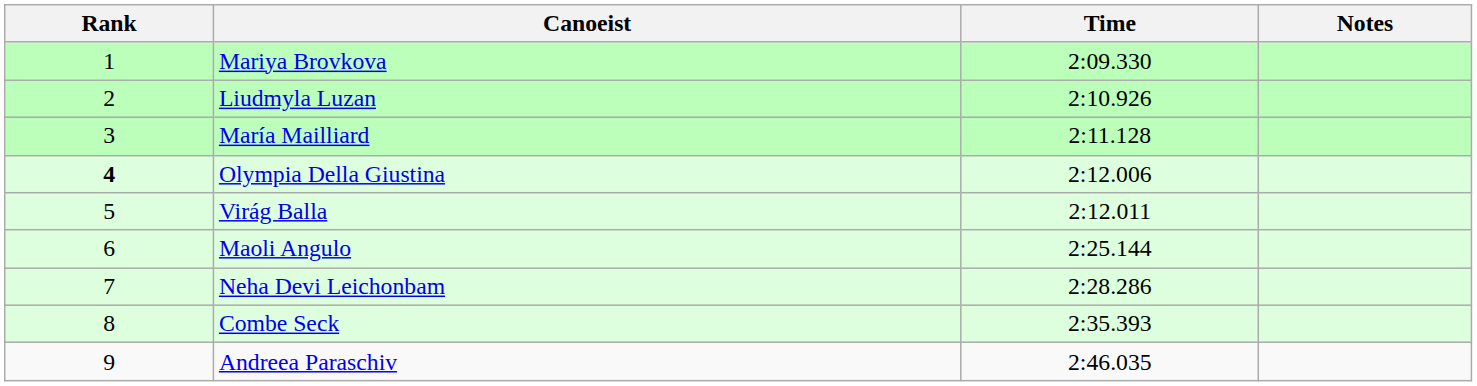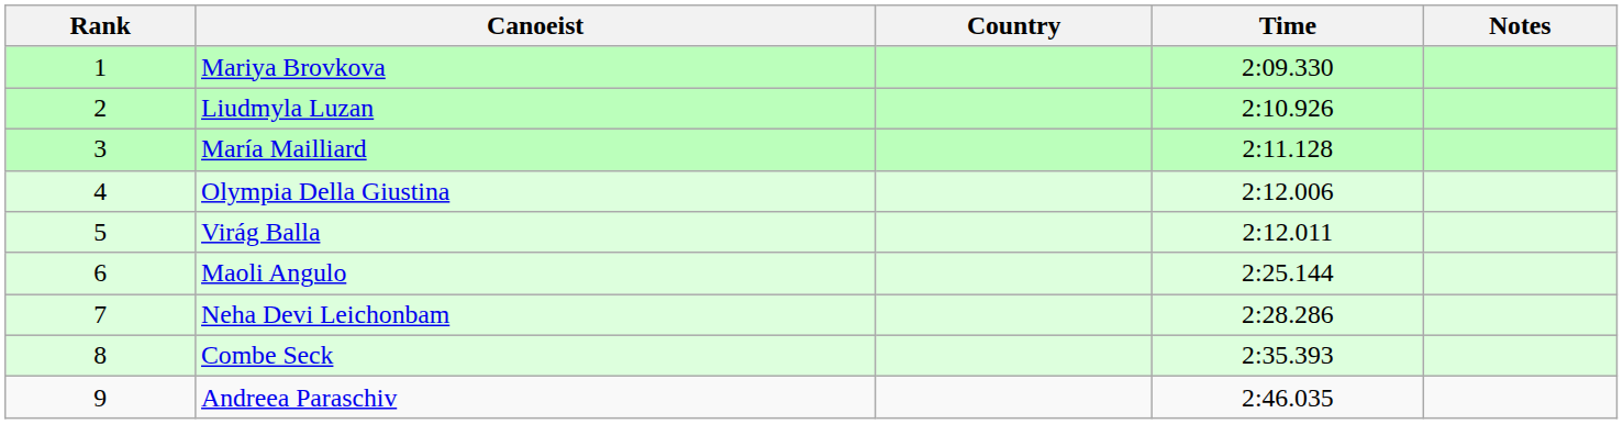+ column: Country
Olympia Della Giustina | Rank: bold -> normal
